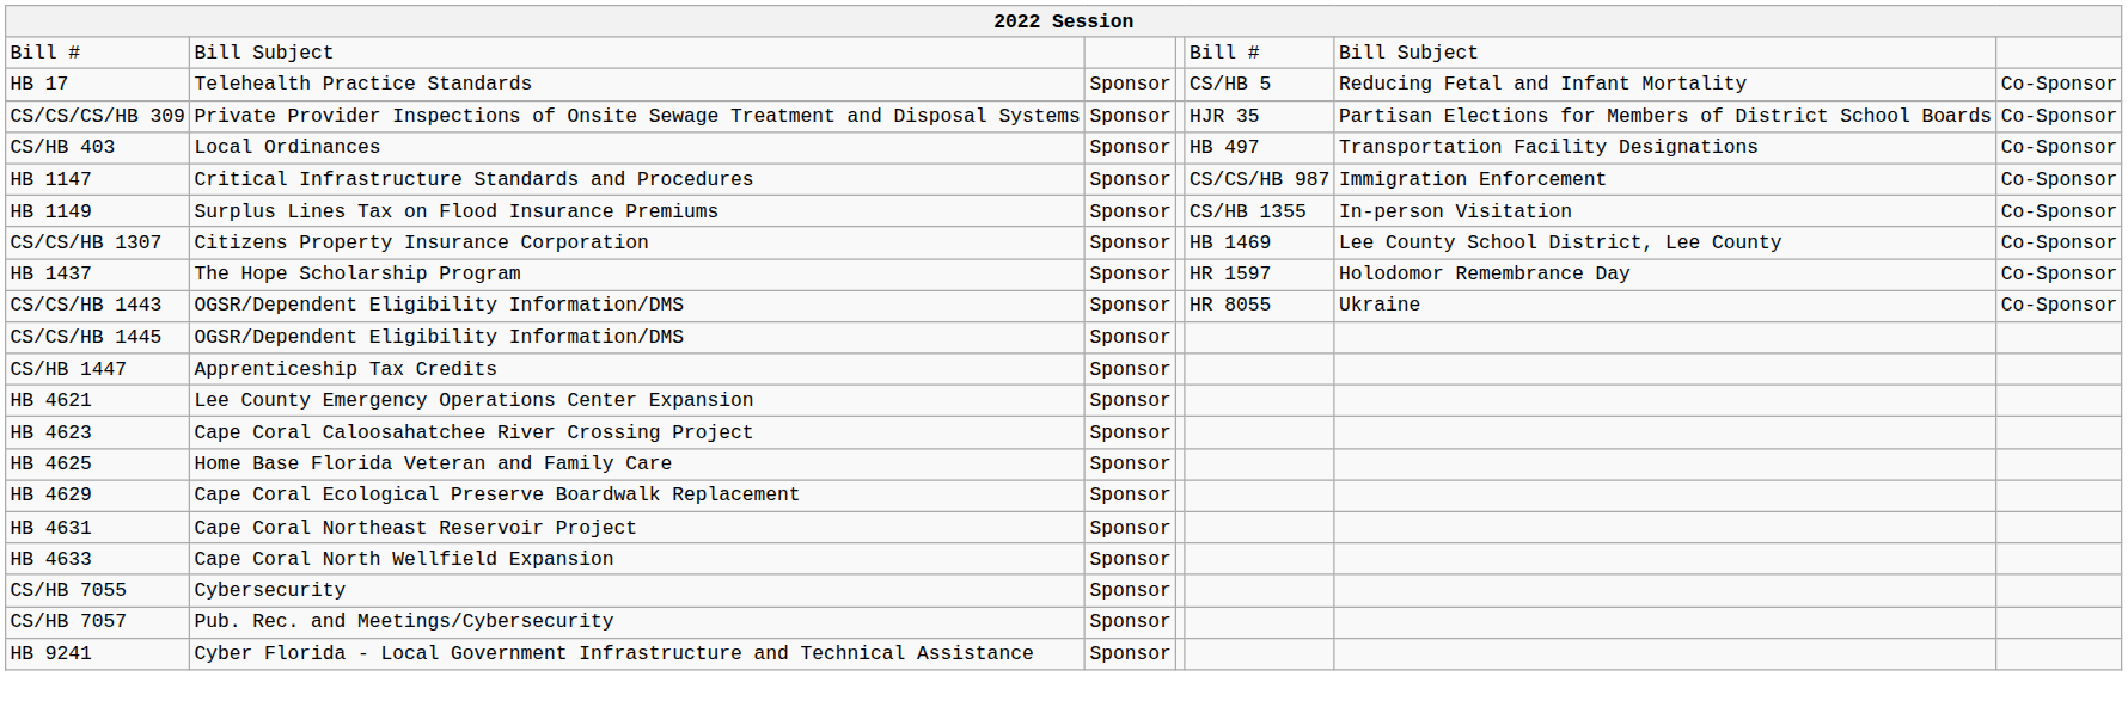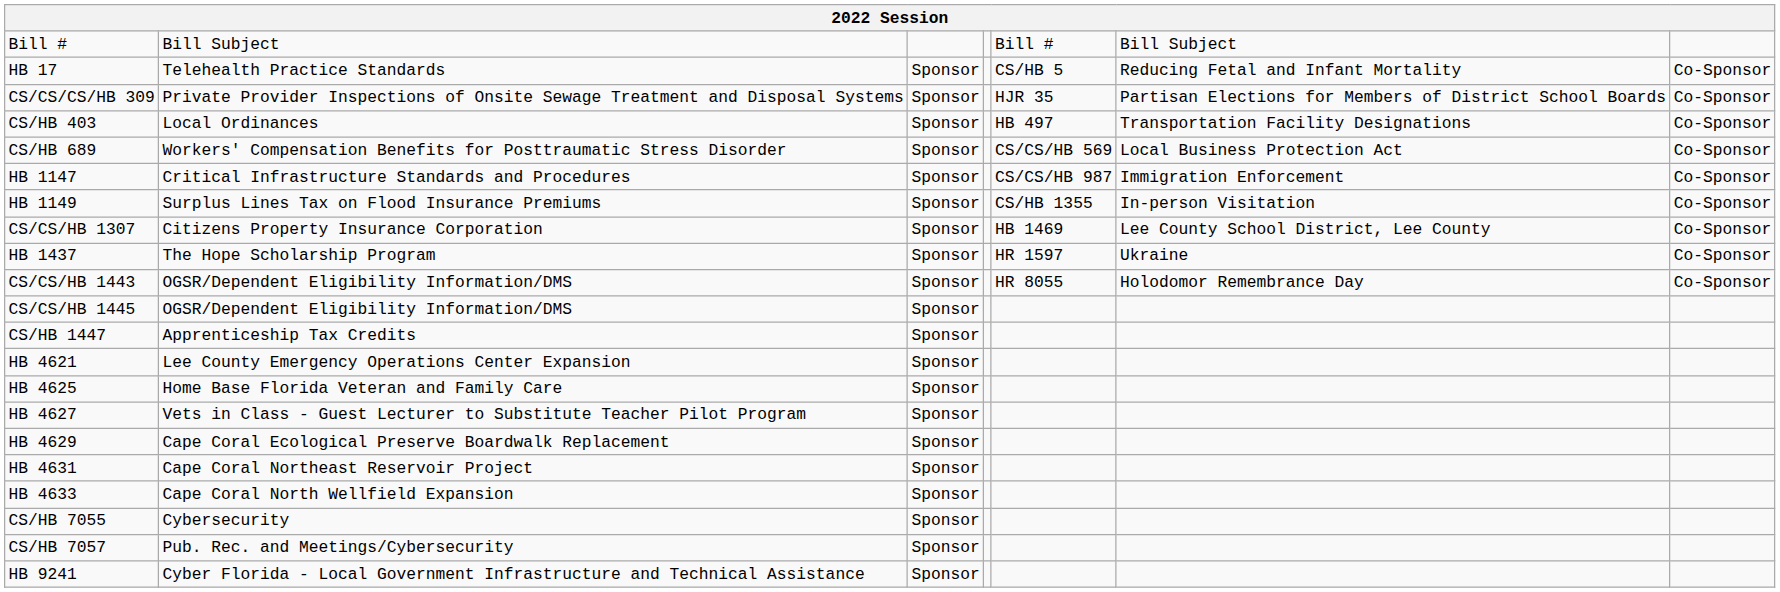+ row: CS/HB 689 | Workers' Compensation Benefits for Posttraumatic Stress Disorder | Sponsor | CS/CS/HB 569 | Local Business Protection Act | Co-Sponsor
HB 1437 | column 6: Holodomor Remembrance Day -> Ukraine
CS/CS/HB 1443 | column 6: Ukraine -> Holodomor Remembrance Day
- row: HB 4623 | Cape Coral Caloosahatchee River Crossing Project | Sponsor
+ row: HB 4627 | Vets in Class - Guest Lecturer to Substitute Teacher Pilot Program | Sponsor
